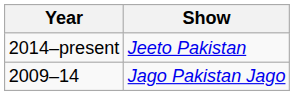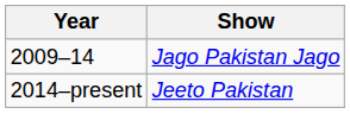rows swapped: 2009–14 <-> 2014–present
